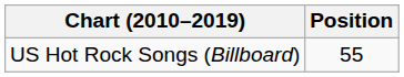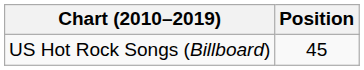US Hot Rock Songs (Billboard) | Position: 55 -> 45
